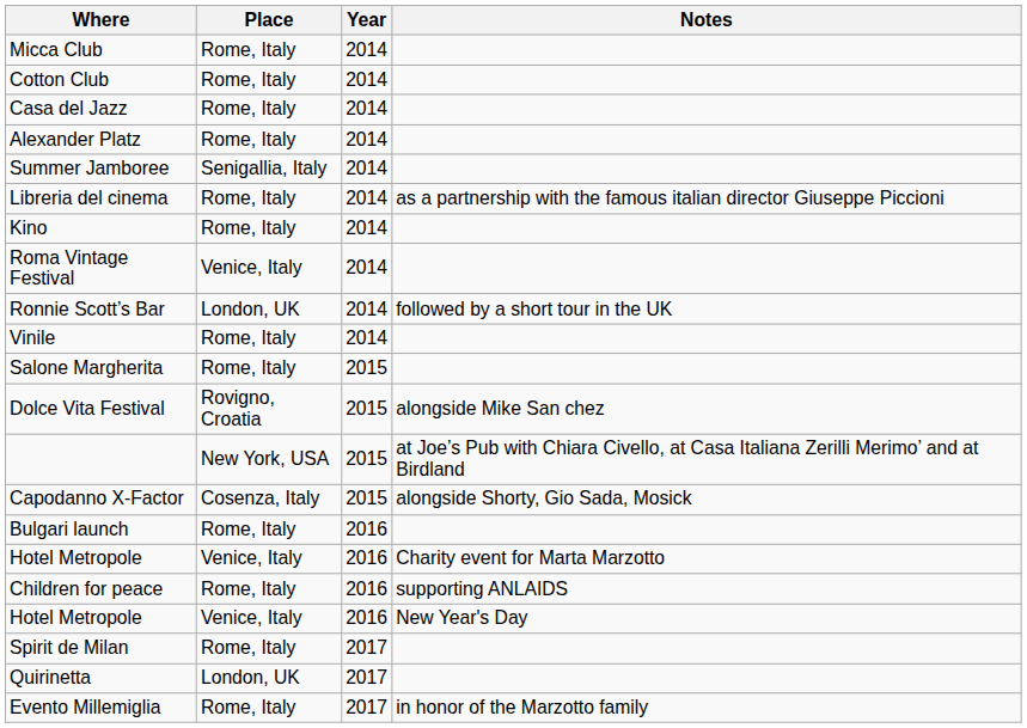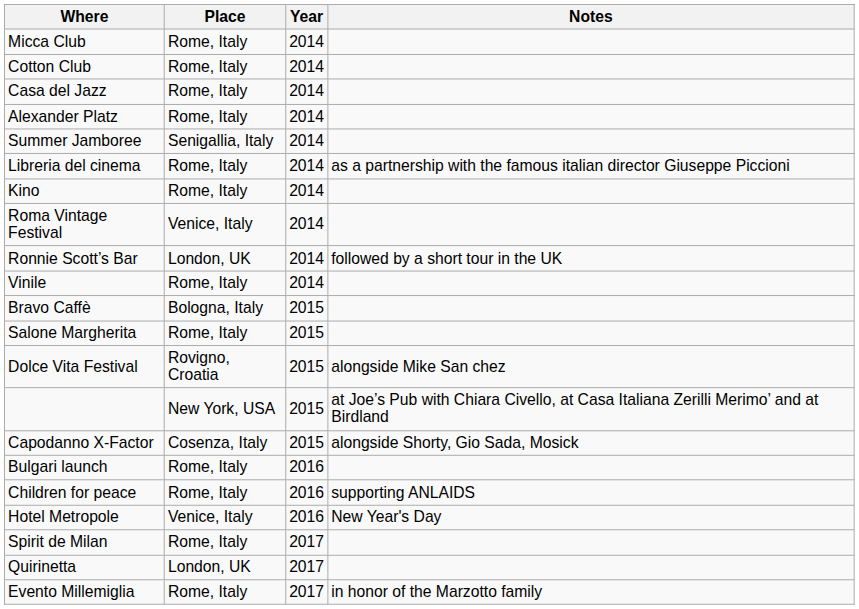+ row: Bravo Caffè | Bologna, Italy | 2015
- row: Hotel Metropole | Venice, Italy | 2016 | Charity event for Marta Marzotto
